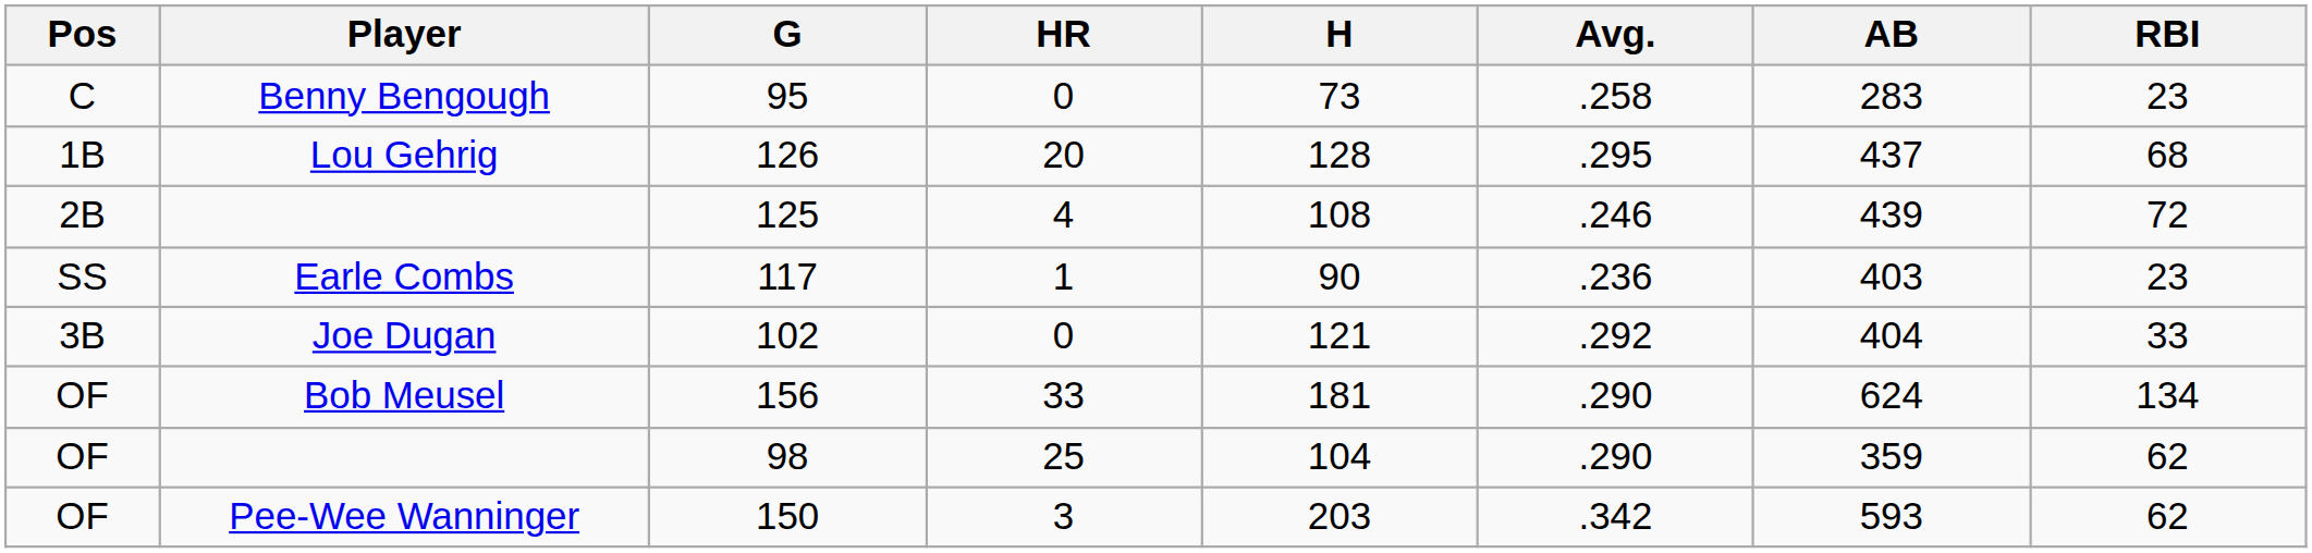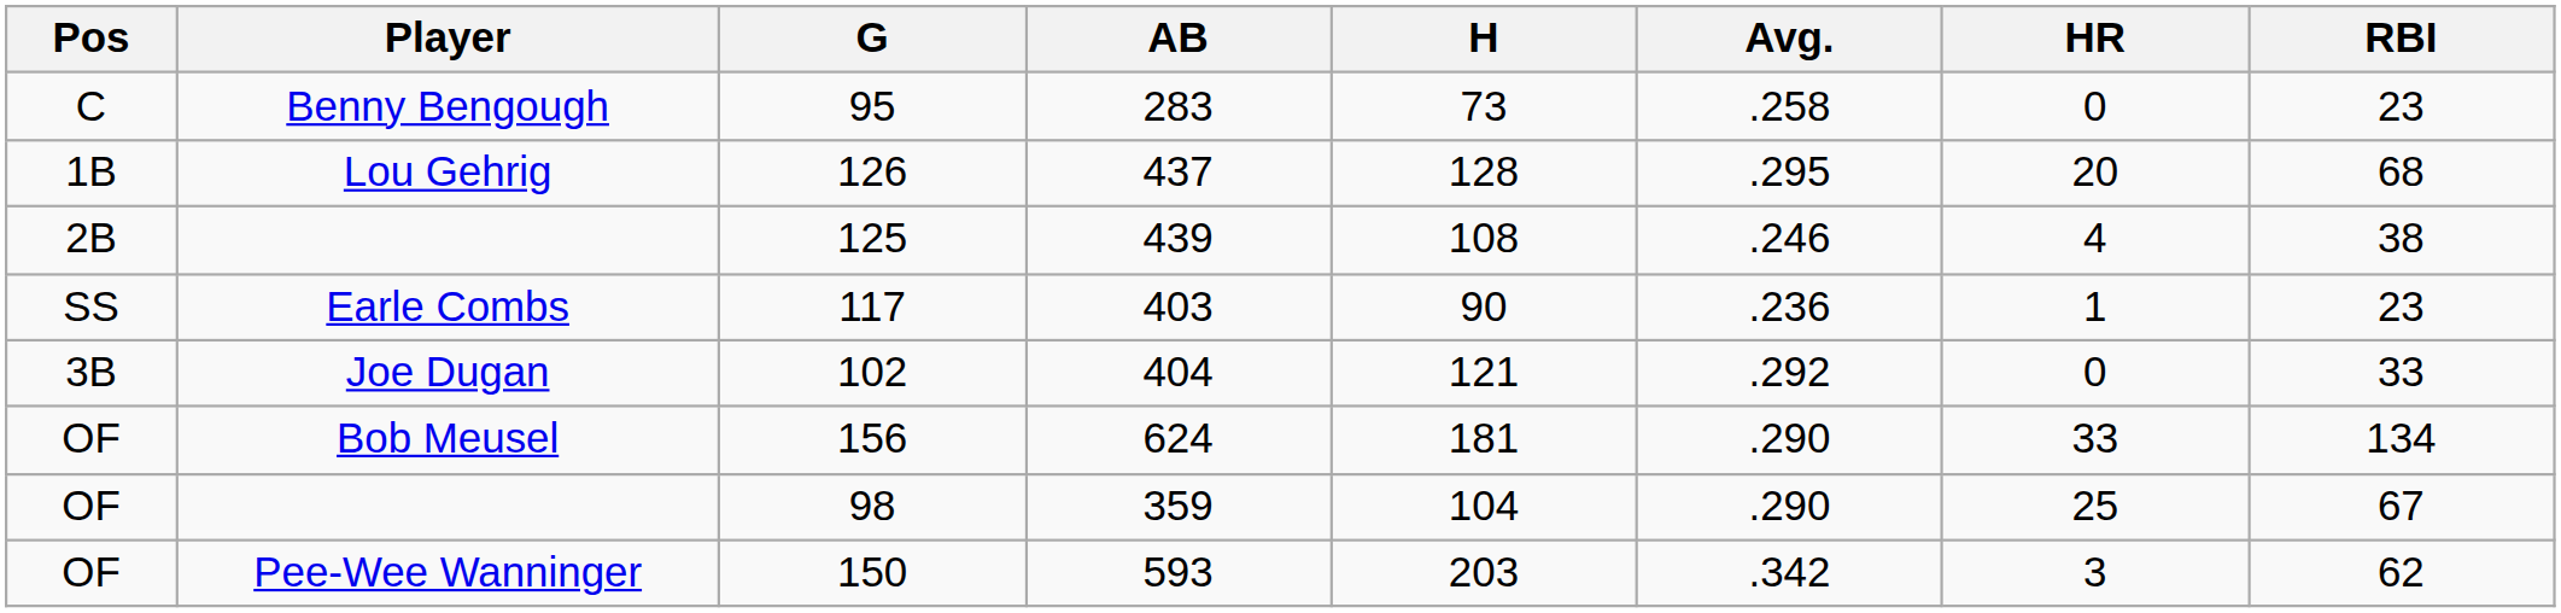columns swapped: AB <-> HR
125 | RBI: 72 -> 38
98 | RBI: 62 -> 67
